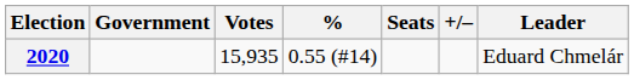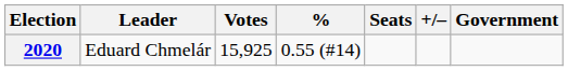columns swapped: Leader <-> Government
2020 | Votes: 15,935 -> 15,925
